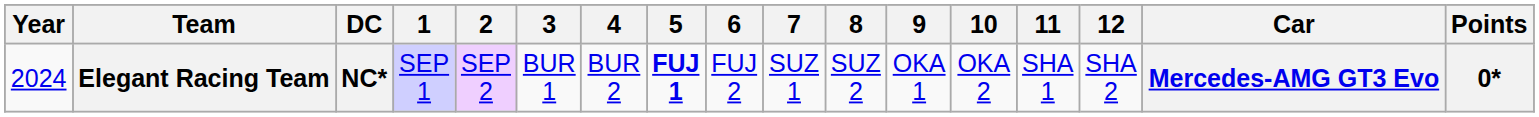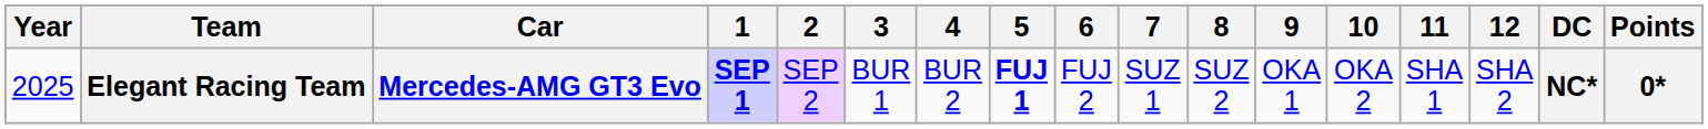columns swapped: Car <-> DC
Elegant Racing Team | Year: 2024 -> 2025
Elegant Racing Team | 1: normal -> bold
